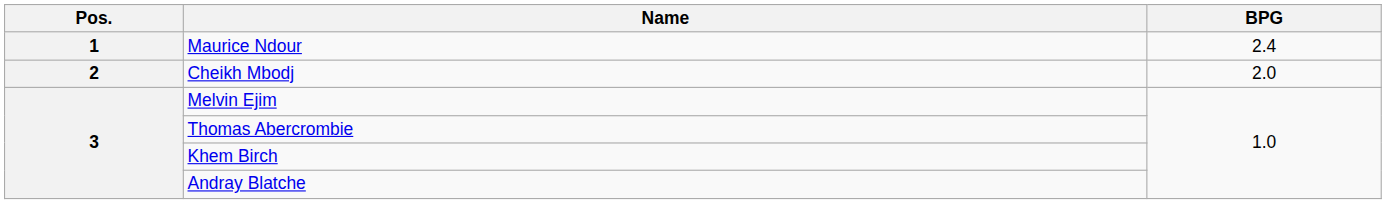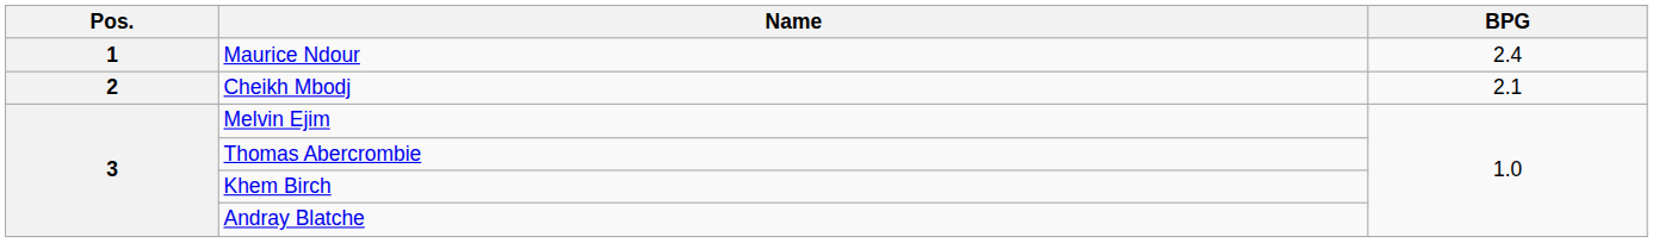Cheikh Mbodj | BPG: 2.0 -> 2.1
